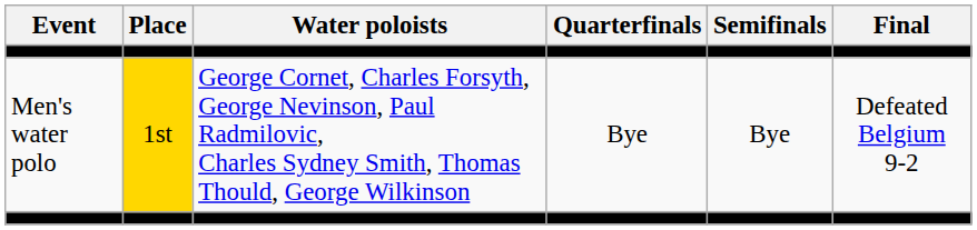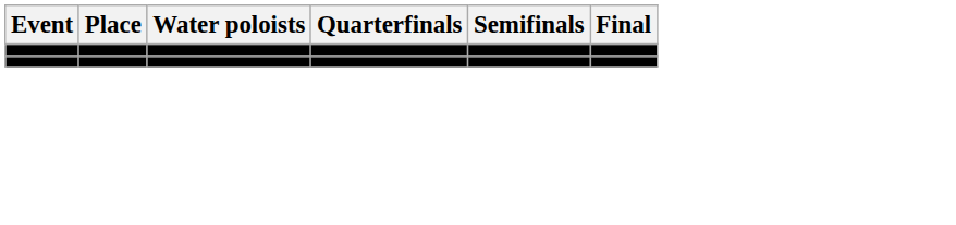- row: Men's water polo | 1st | George Cornet, Charles Forsyth, George Nevinson, Paul Radmilovic, Charles Sydney Smith, Thomas Thould, George Wilkinson | Bye | Bye | Defeated Belgium 9-2
